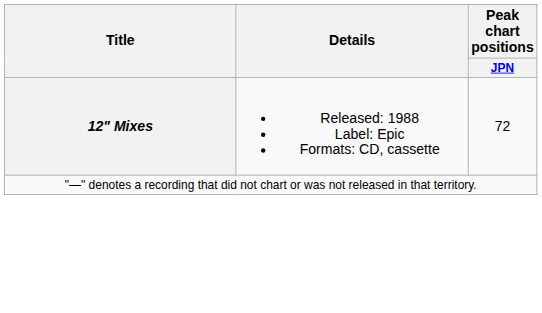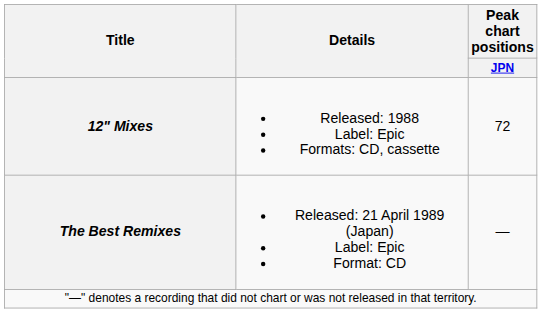+ row: The Best Remixes | Released: 21 April 1989 (Japan) Label: Epic Format: CD | —
